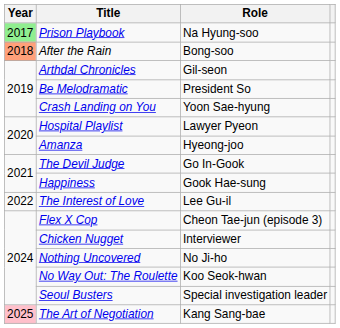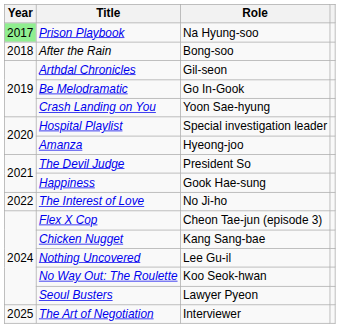After the Rain | Year: lightsalmon background -> no background
Be Melodramatic | Role: President So -> Go In-Gook
Hospital Playlist | Role: Lawyer Pyeon -> Special investigation leader
The Devil Judge | Role: Go In-Gook -> President So
The Interest of Love | Role: Lee Gu-il -> No Ji-ho
Chicken Nugget | Role: Interviewer -> Kang Sang-bae
Nothing Uncovered | Role: No Ji-ho -> Lee Gu-il
Seoul Busters | Role: Special investigation leader -> Lawyer Pyeon
The Art of Negotiation | Year: pink background -> no background
The Art of Negotiation | Role: Kang Sang-bae -> Interviewer
